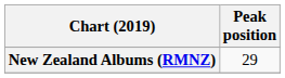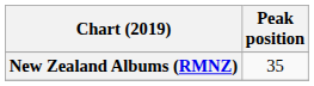New Zealand Albums (RMNZ) | Peak position: 29 -> 35
